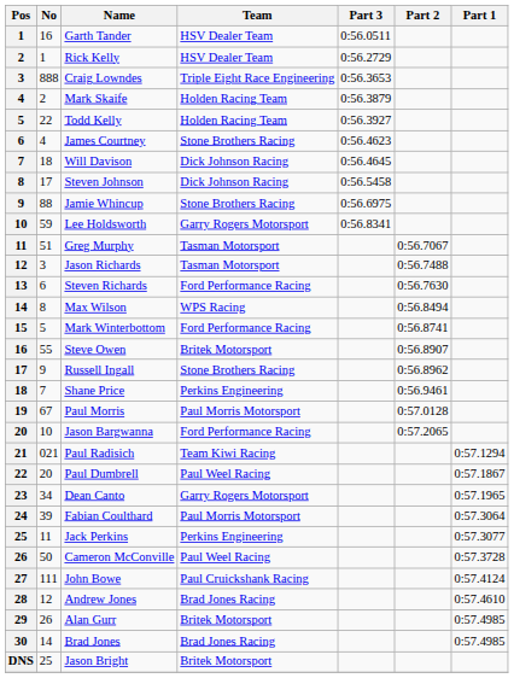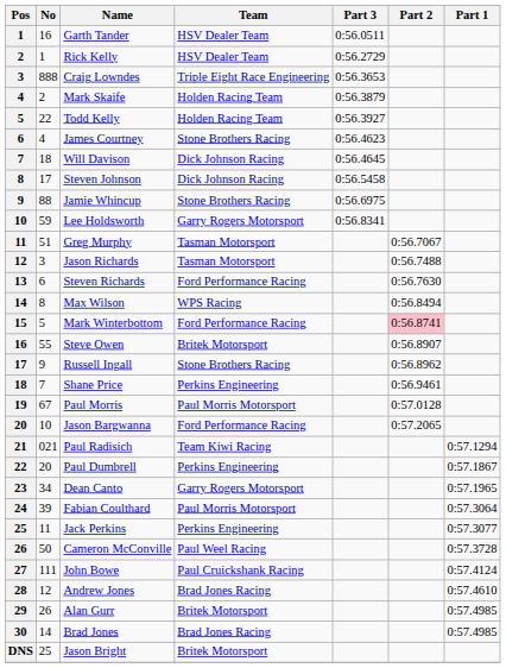Mark Winterbottom | Part 2: no background -> pink background
Paul Dumbrell | Team: Paul Weel Racing -> Perkins Engineering
